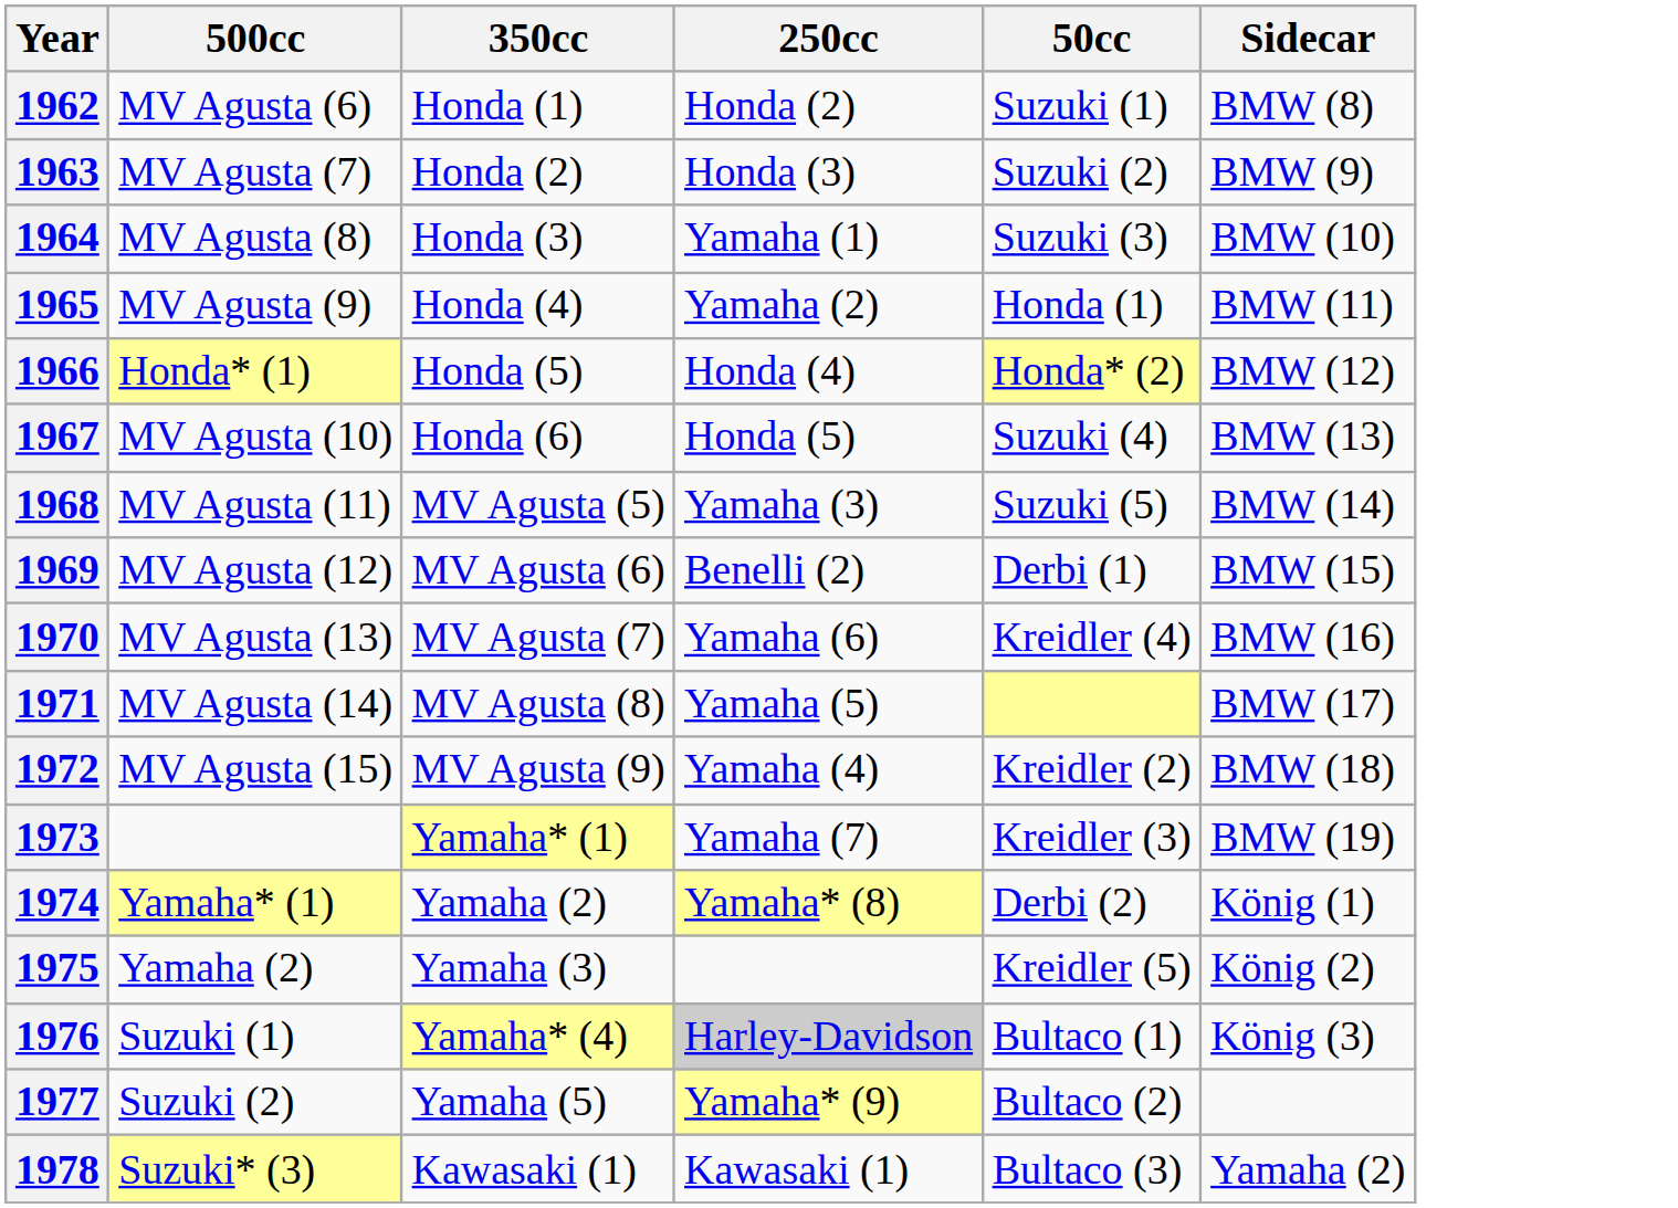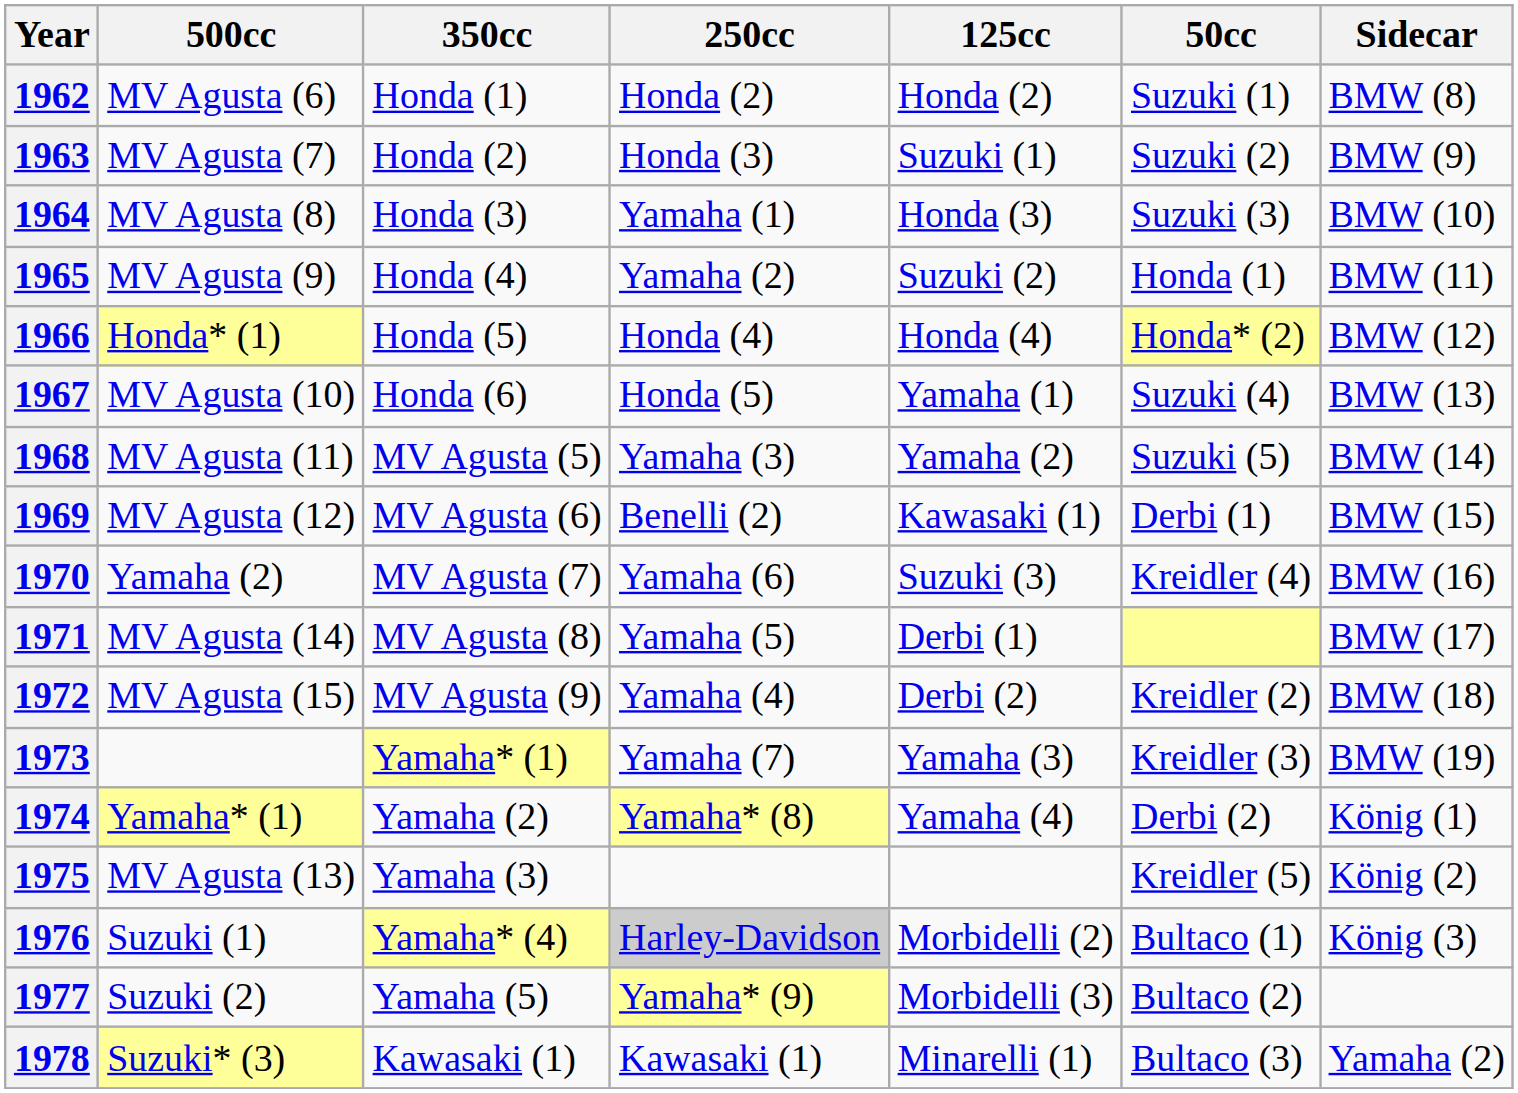+ column: 125cc | Honda (2) | Suzuki (1) | Honda (3) | Suzuki (2) | Honda (4) | Yamaha (1) | Yamaha (2) | Kawasaki (1) | Suzuki (3) | Derbi (1) | Derbi (2) | Yamaha (3) | Yamaha (4) | Morbidelli (2) | Morbidelli (3) | Minarelli (1)
1970 | 500cc: MV Agusta (13) -> Yamaha (2)
1975 | 500cc: Yamaha (2) -> MV Agusta (13)
